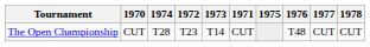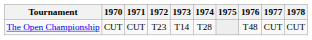columns swapped: 1971 <-> 1974
